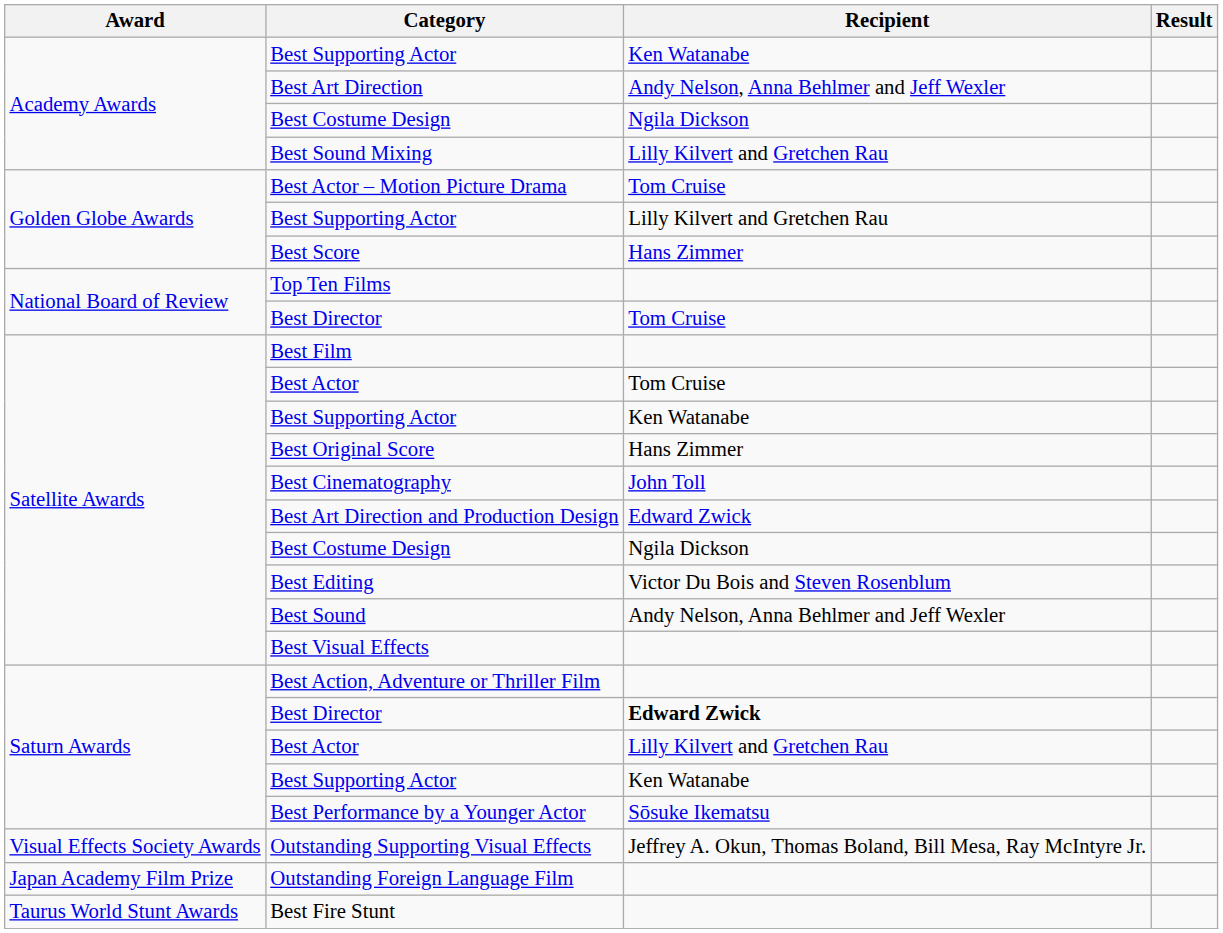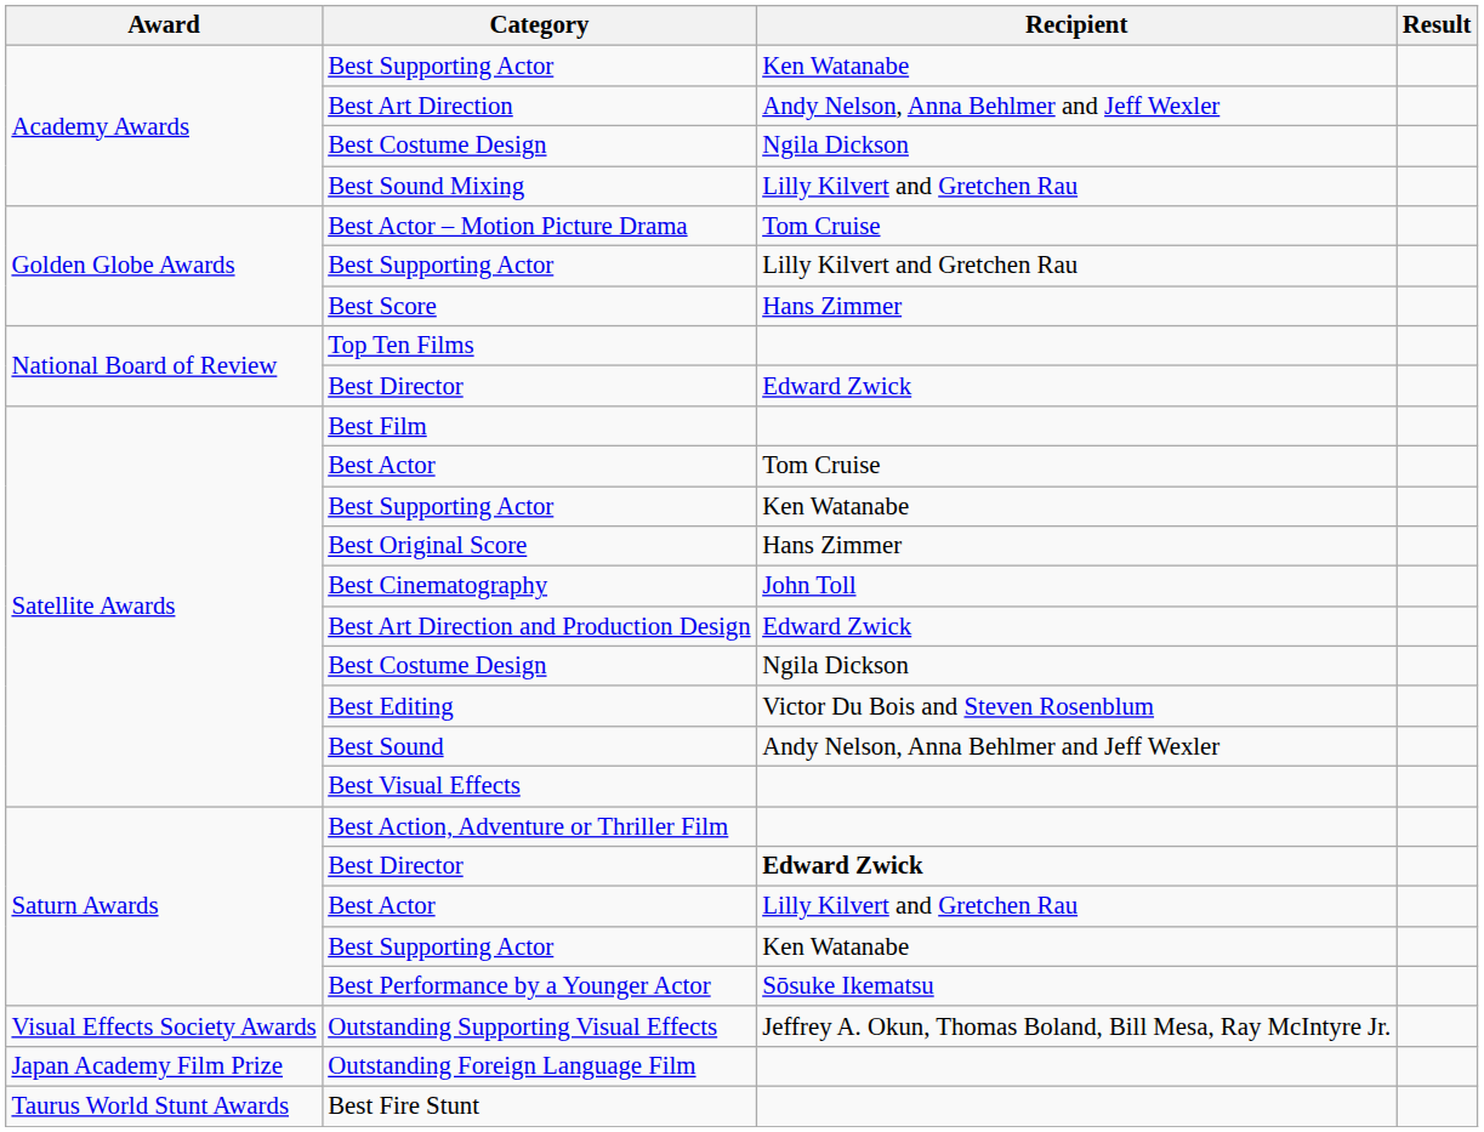National Board of Review / Best Director | Recipient: Tom Cruise -> Edward Zwick
